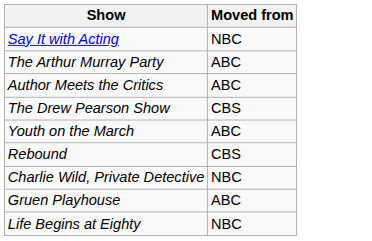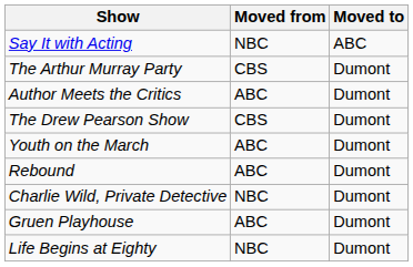+ column: Moved to | ABC | Dumont | Dumont | Dumont | Dumont | Dumont | Dumont | Dumont | Dumont
The Arthur Murray Party | Moved from: ABC -> CBS
Rebound | Moved from: CBS -> ABC
